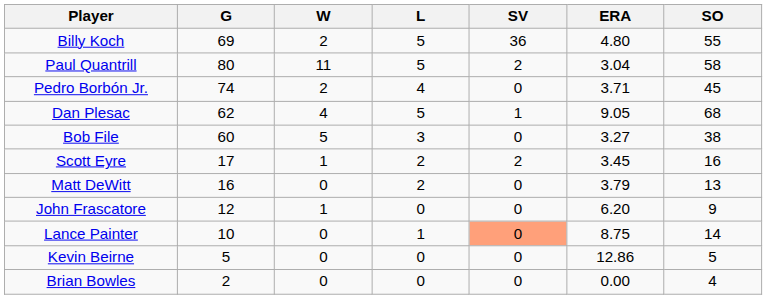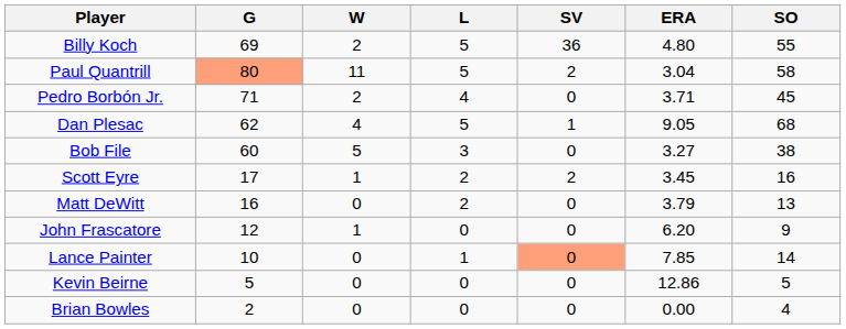Paul Quantrill | G: no background -> lightsalmon background
Pedro Borbón Jr. | G: 74 -> 71
Lance Painter | ERA: 8.75 -> 7.85
